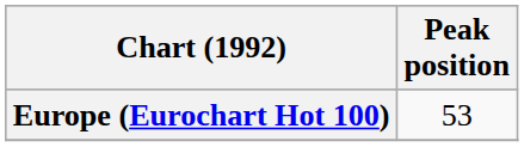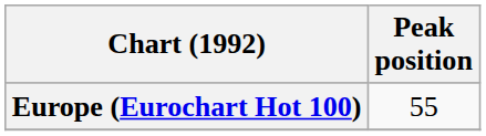Europe (Eurochart Hot 100) | Peak position: 53 -> 55
